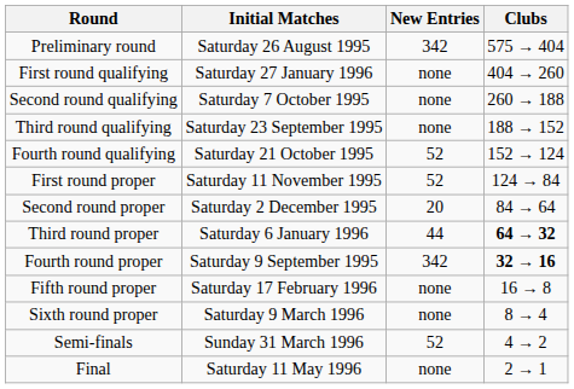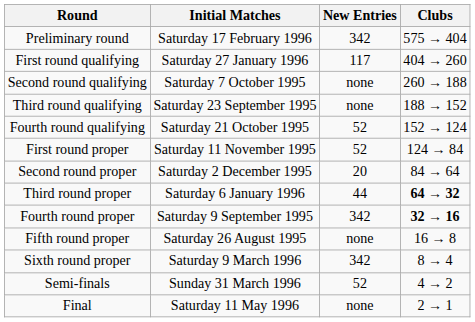Preliminary round | Initial Matches: Saturday 26 August 1995 -> Saturday 17 February 1996
First round qualifying | New Entries: none -> 117
Fifth round proper | Initial Matches: Saturday 17 February 1996 -> Saturday 26 August 1995
Sixth round proper | New Entries: none -> 342
